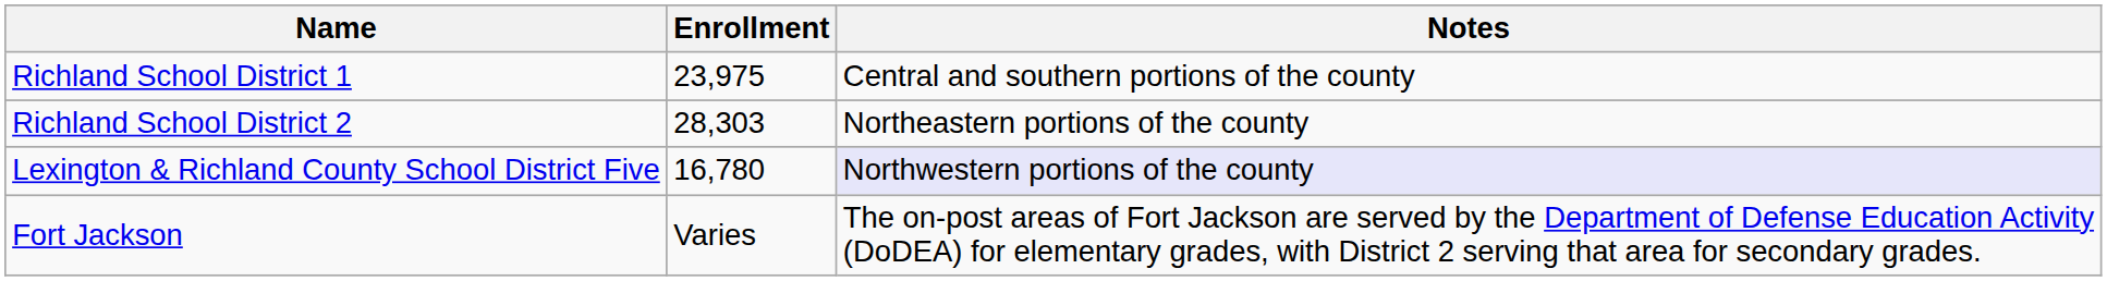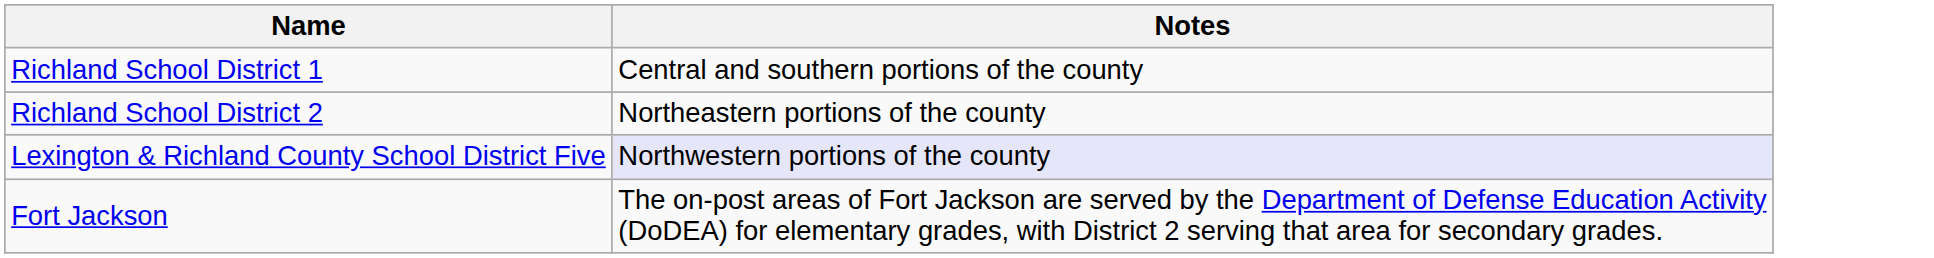- column: Enrollment | 23,975 | 28,303 | 16,780 | Varies
